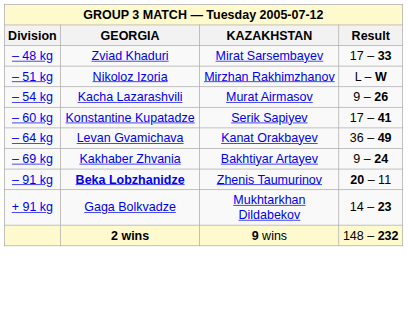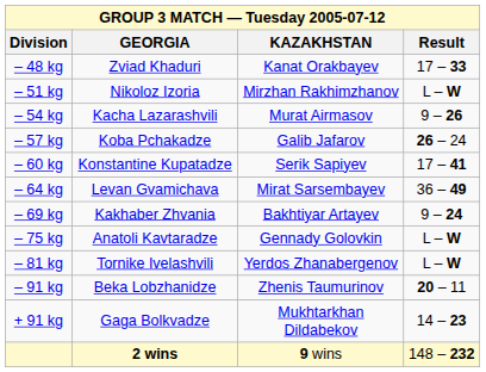– 48 kg | KAZAKHSTAN: Mirat Sarsembayev -> Kanat Orakbayev
+ row: – 57 kg | Koba Pchakadze | Galib Jafarov | 26 – 24
– 64 kg | KAZAKHSTAN: Kanat Orakbayev -> Mirat Sarsembayev
+ row: – 75 kg | Anatoli Kavtaradze | Gennady Golovkin | L – W
+ row: – 81 kg | Tornike Ivelashvili | Yerdos Zhanabergenov | L – W
– 91 kg | GEORGIA: bold -> normal
